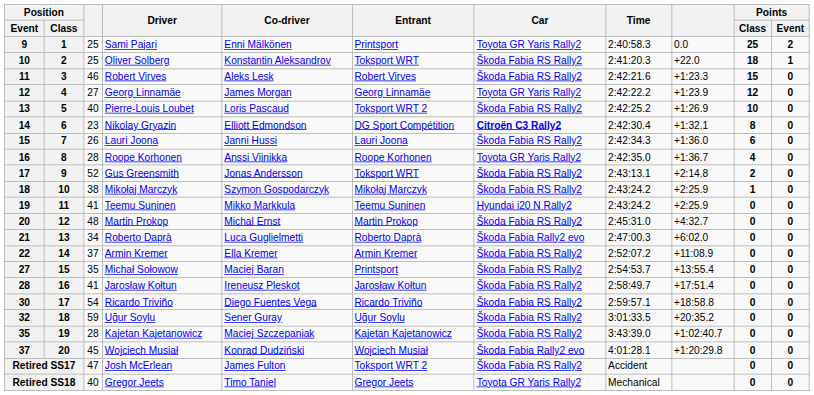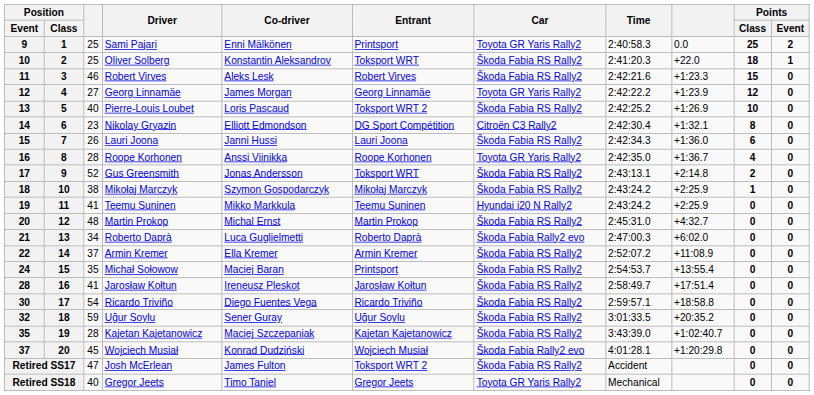Nikolay Gryazin | Car: bold -> normal
Michał Sołowow | Position / Event: 27 -> 24
